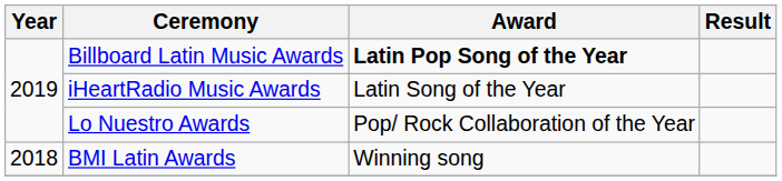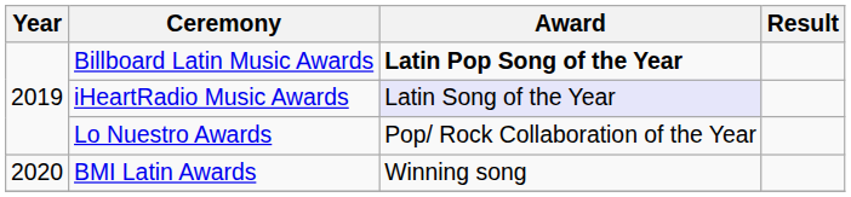iHeartRadio Music Awards | Award: no background -> lavender background
BMI Latin Awards | Year: 2018 -> 2020
